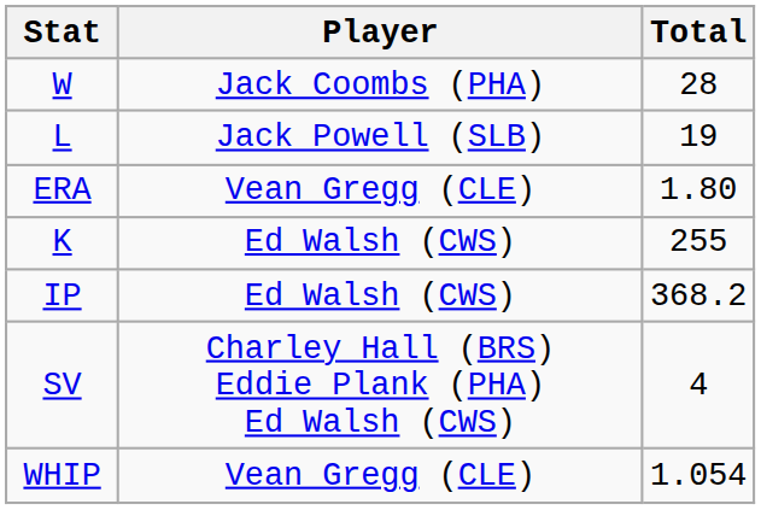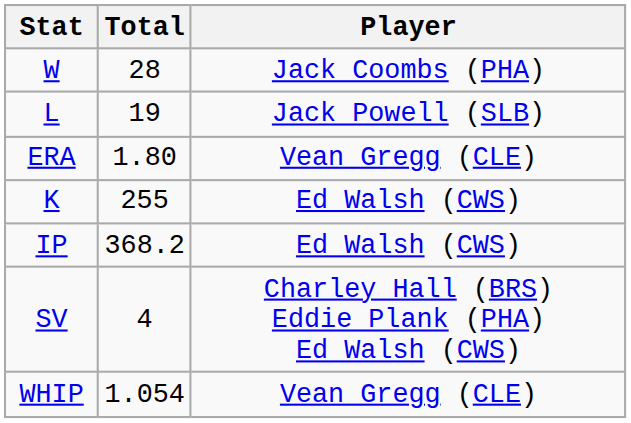columns swapped: Player <-> Total
